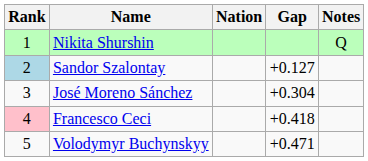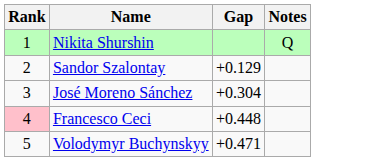- column: Nation
Sandor Szalontay | Rank: lightblue background -> no background
Sandor Szalontay | Gap: +0.127 -> +0.129
Francesco Ceci | Gap: +0.418 -> +0.448
